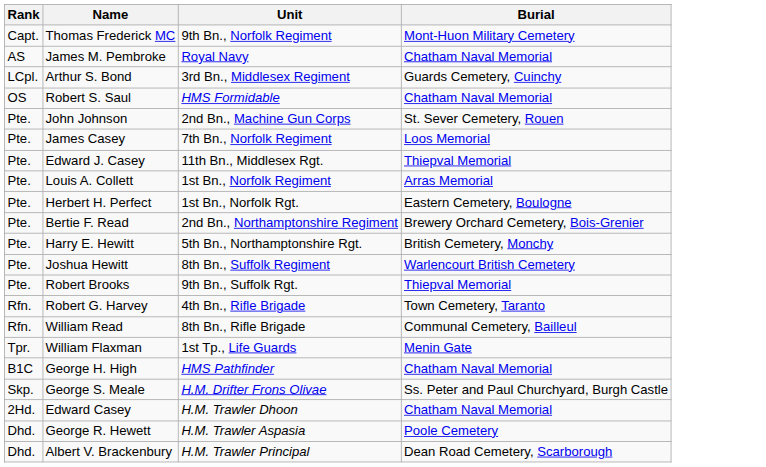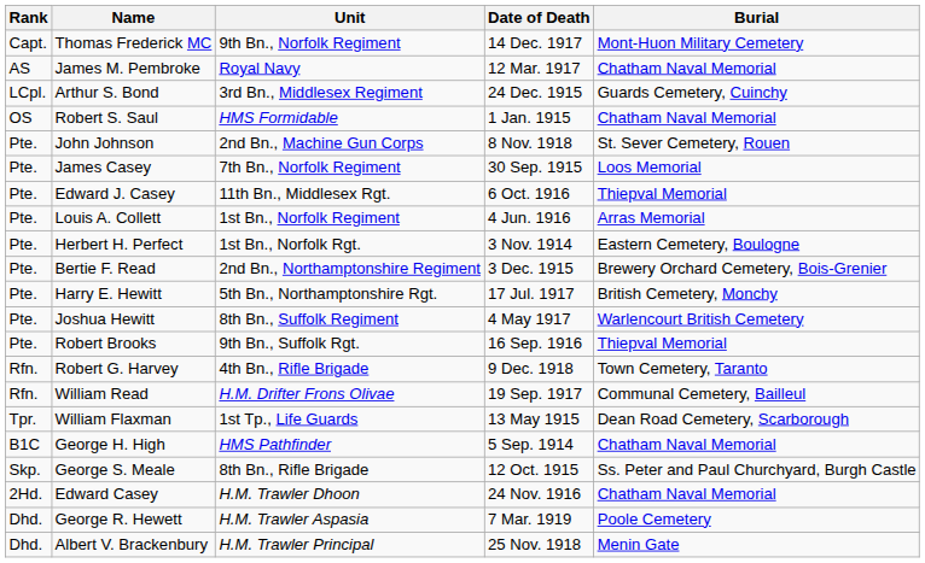+ column: Date of Death | 14 Dec. 1917 | 12 Mar. 1917 | 24 Dec. 1915 | 1 Jan. 1915 | 8 Nov. 1918 | 30 Sep. 1915 | 6 Oct. 1916 | 4 Jun. 1916 | 3 Nov. 1914 | 3 Dec. 1915 | 17 Jul. 1917 | 4 May 1917 | 16 Sep. 1916 | 9 Dec. 1918 | 19 Sep. 1917 | 13 May 1915 | 5 Sep. 1914 | 12 Oct. 1915 | 24 Nov. 1916 | 7 Mar. 1919 | 25 Nov. 1918
William Read | Unit: 8th Bn., Rifle Brigade -> H.M. Drifter Frons Olivae
William Flaxman | Burial: Menin Gate -> Dean Road Cemetery, Scarborough
George S. Meale | Unit: H.M. Drifter Frons Olivae -> 8th Bn., Rifle Brigade
Albert V. Brackenbury | Burial: Dean Road Cemetery, Scarborough -> Menin Gate
